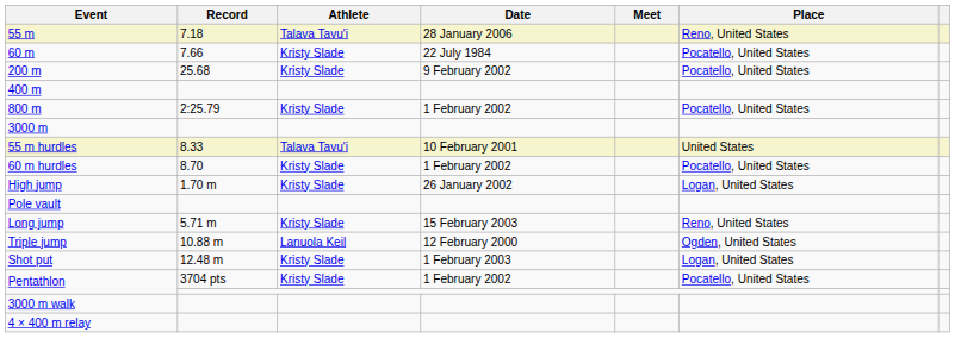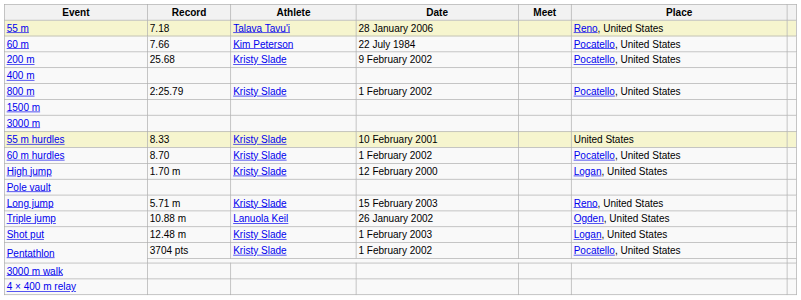60 m | Athlete: Kristy Slade -> Kim Peterson
+ row: 1500 m
55 m hurdles | Athlete: Talava Tavu'i -> Kristy Slade
High jump | Date: 26 January 2002 -> 12 February 2000
Triple jump | Date: 12 February 2000 -> 26 January 2002
